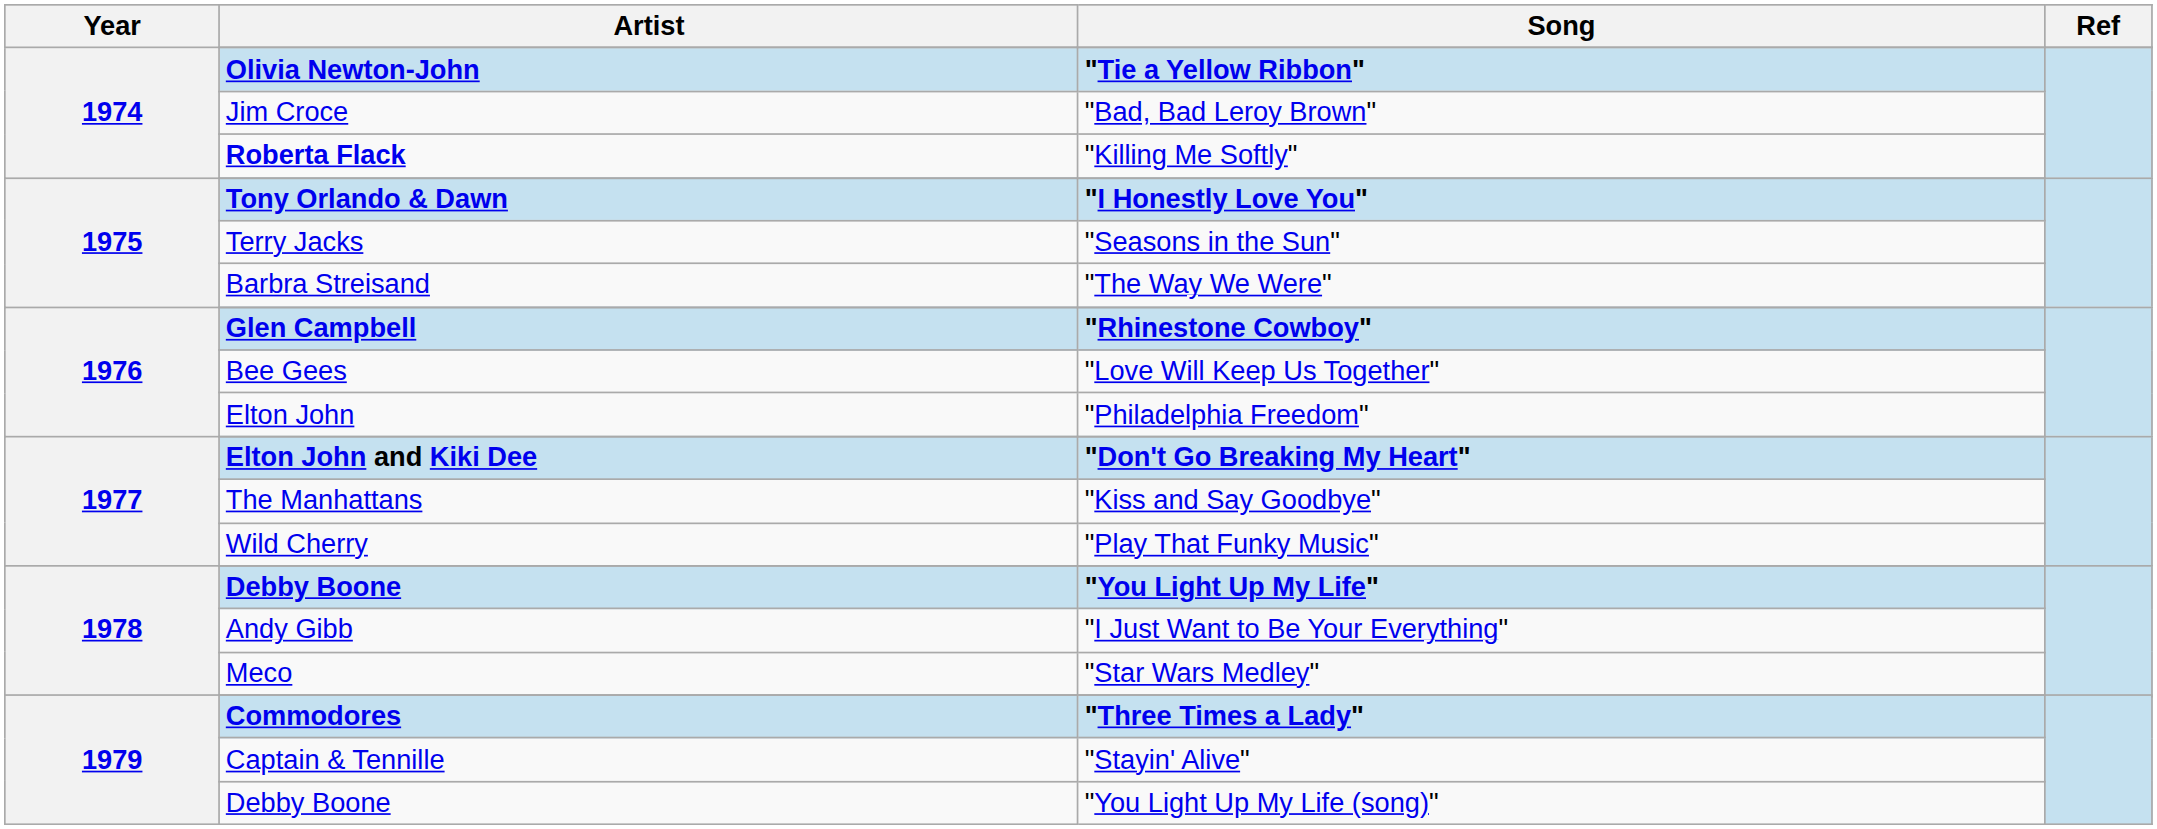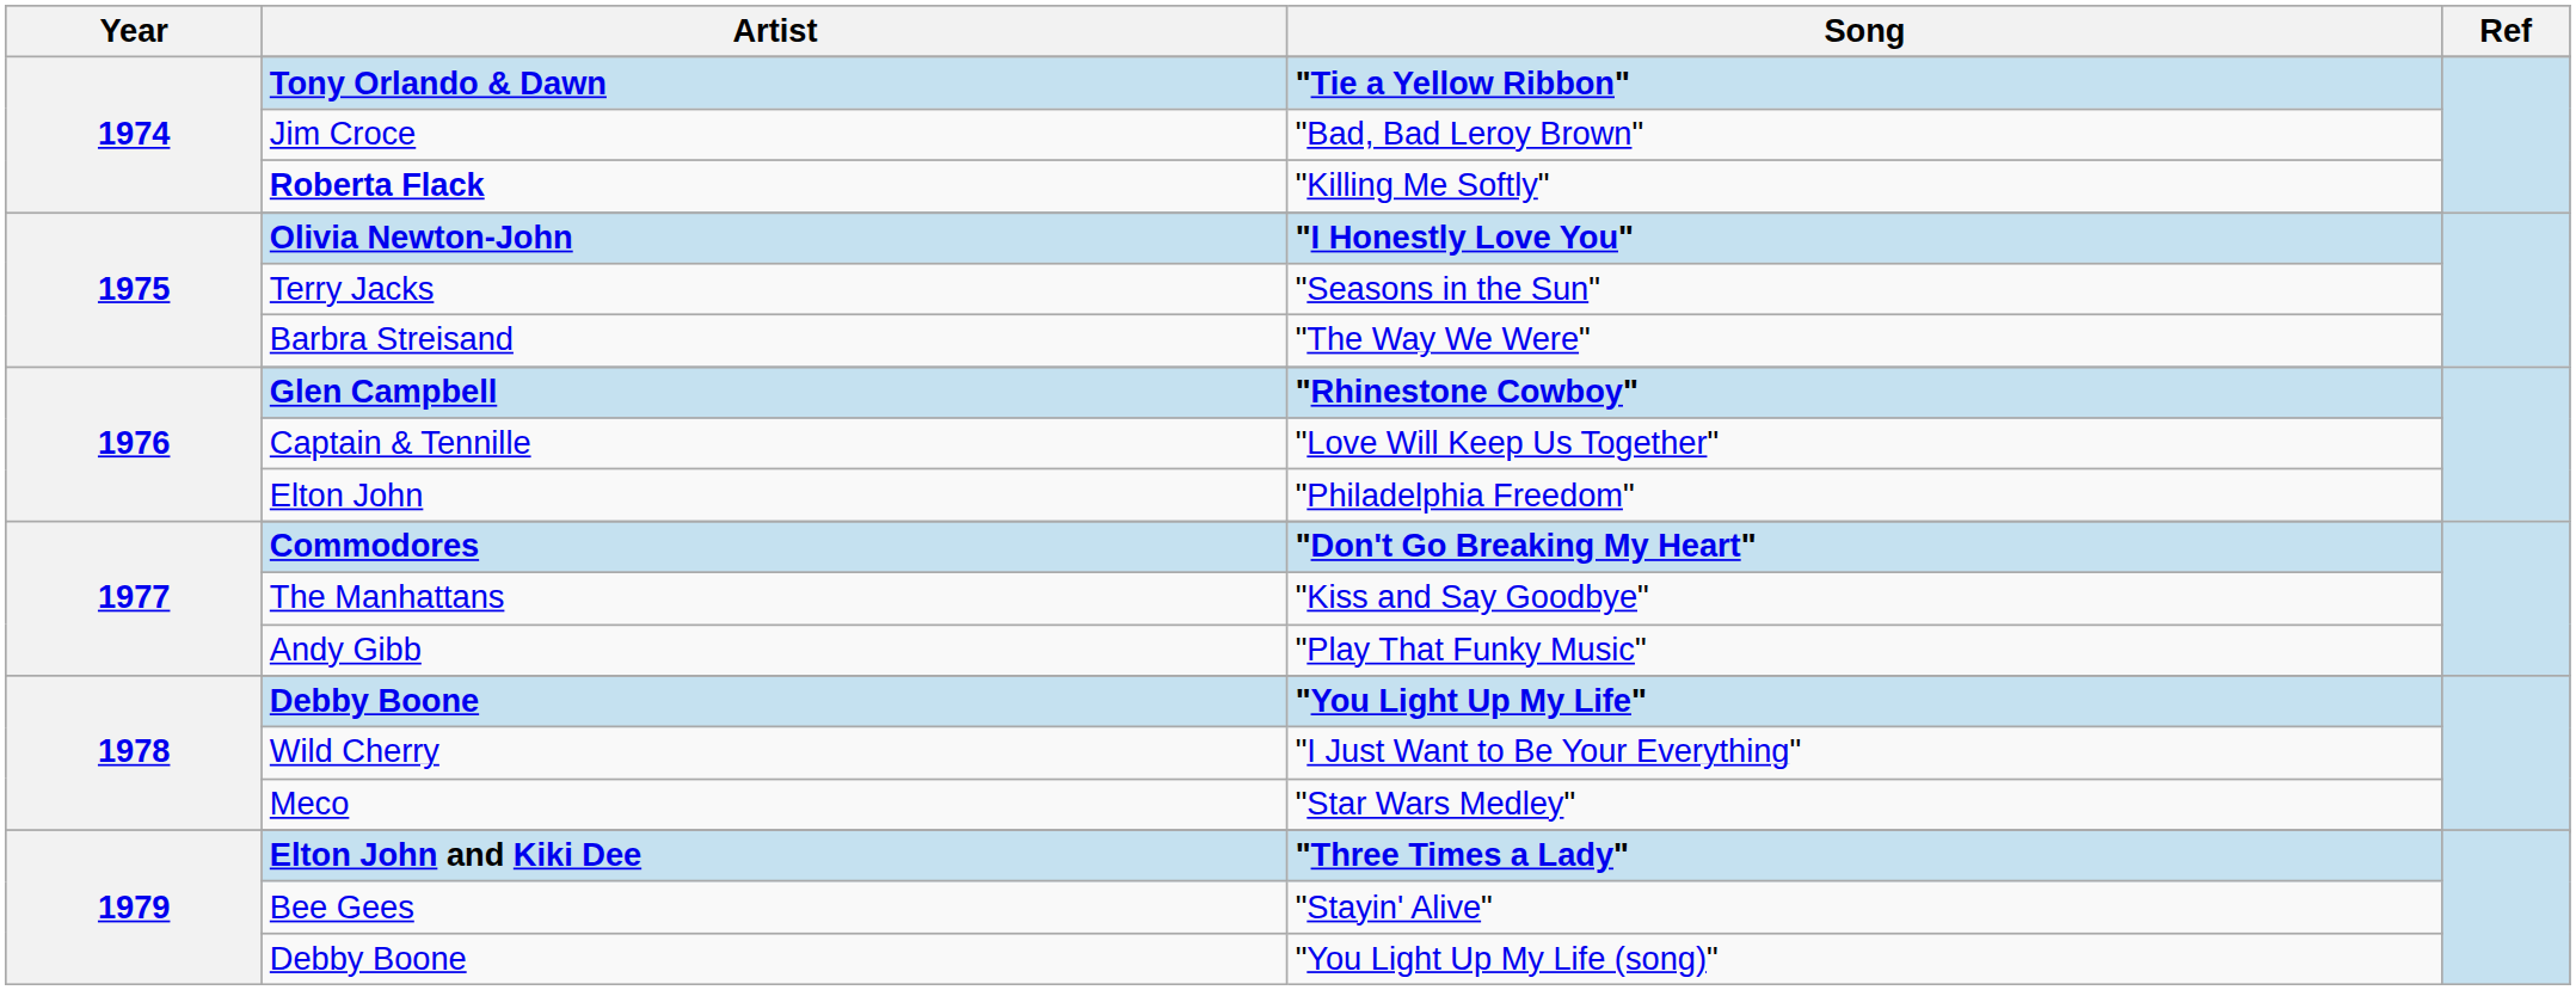"Tie a Yellow Ribbon" | Artist: Olivia Newton-John -> Tony Orlando & Dawn
"I Honestly Love You" | Artist: Tony Orlando & Dawn -> Olivia Newton-John
"Love Will Keep Us Together" | Artist: Bee Gees -> Captain & Tennille
"Don't Go Breaking My Heart" | Artist: Elton John and Kiki Dee -> Commodores
"Play That Funky Music" | Artist: Wild Cherry -> Andy Gibb
"I Just Want to Be Your Everything" | Artist: Andy Gibb -> Wild Cherry
"Three Times a Lady" | Artist: Commodores -> Elton John and Kiki Dee
"Stayin' Alive" | Artist: Captain & Tennille -> Bee Gees
